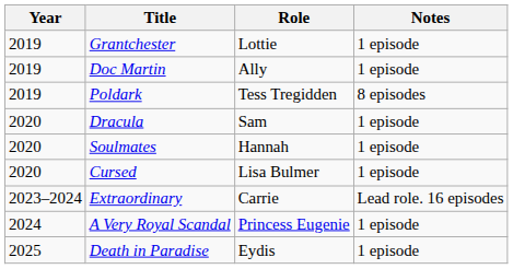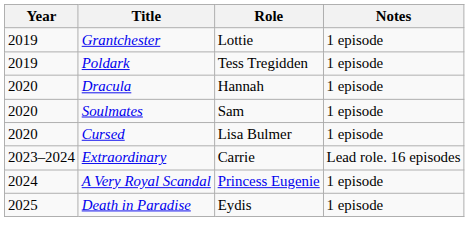- row: 2019 | Doc Martin | Ally | 1 episode
Poldark | Notes: 8 episodes -> 1 episode
Dracula | Role: Sam -> Hannah
Soulmates | Role: Hannah -> Sam
